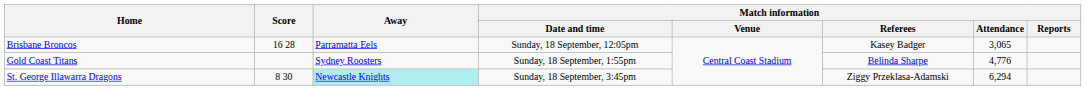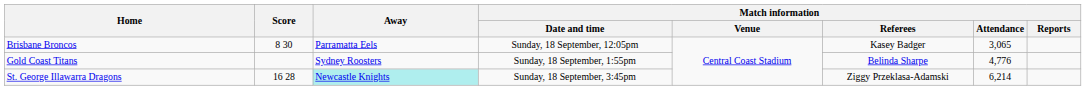Brisbane Broncos | Score: 16 28 -> 8 30
St. George Illawarra Dragons | Score: 8 30 -> 16 28
St. George Illawarra Dragons | Match information / Attendance: 6,294 -> 6,214
